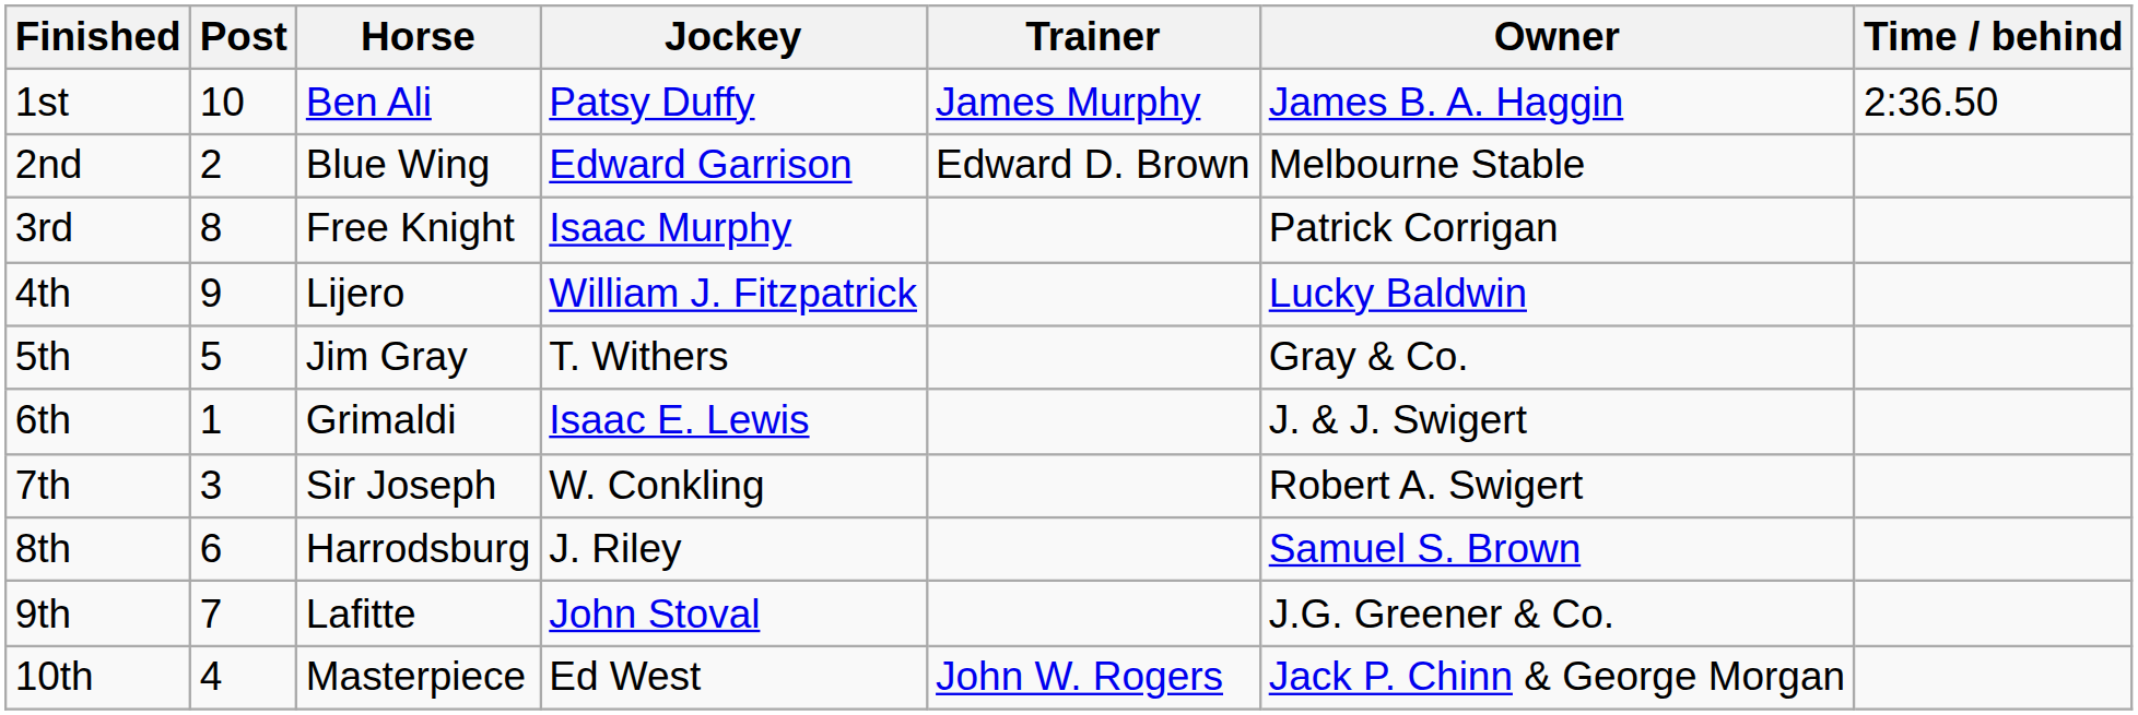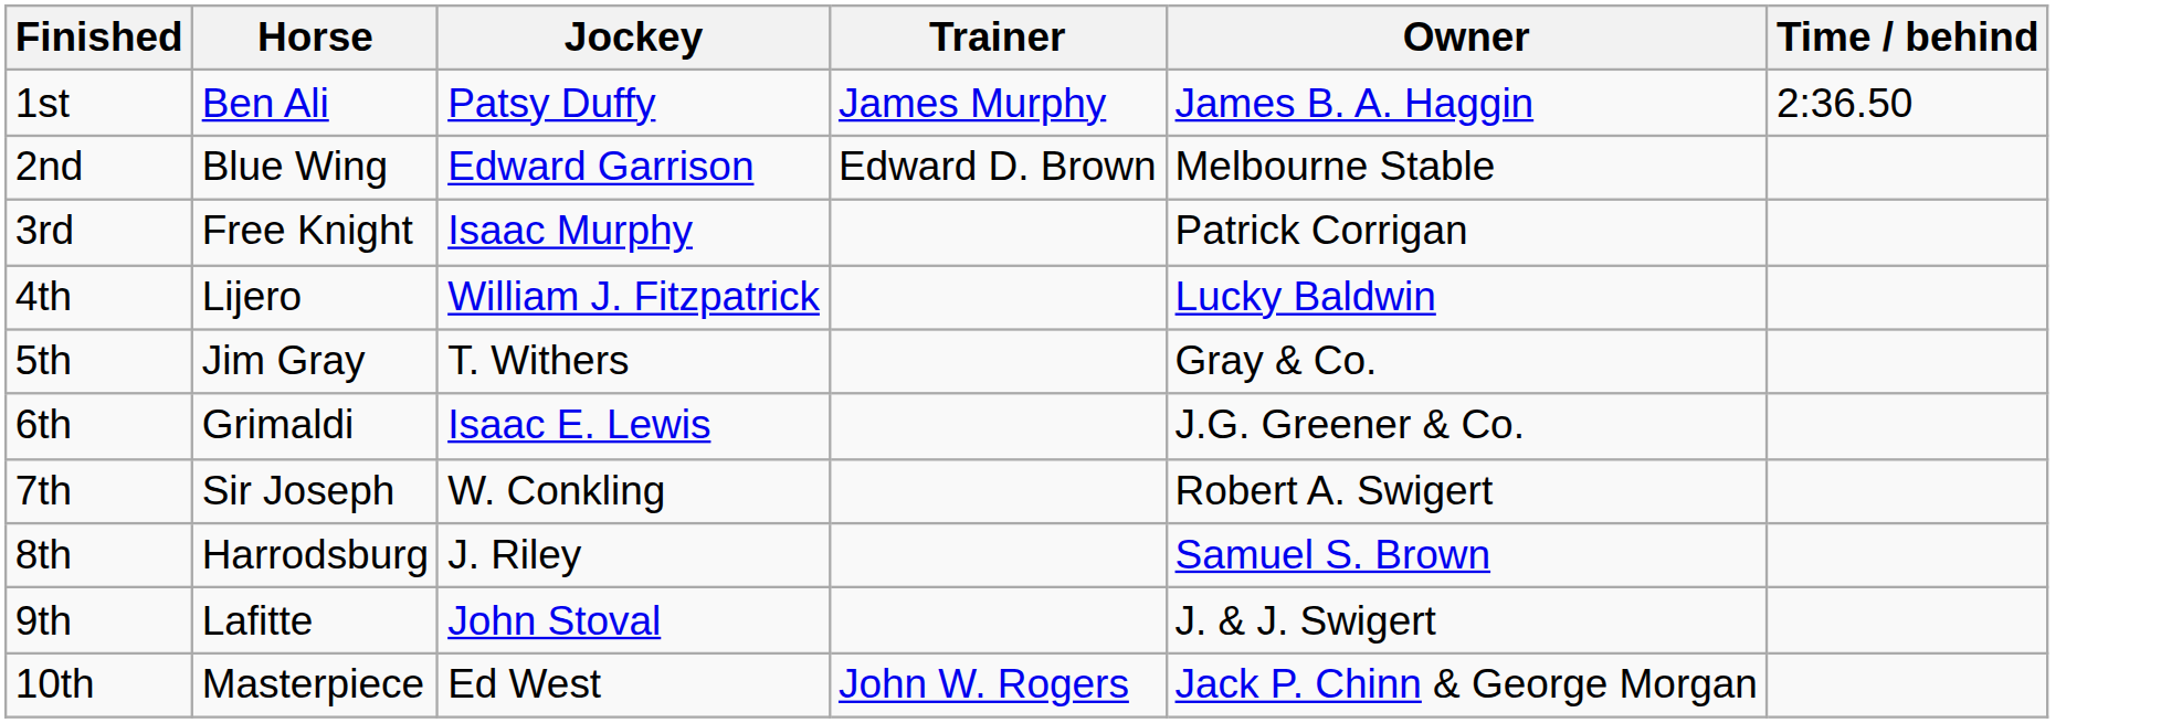- column: Post | 10 | 2 | 8 | 9 | 5 | 1 | 3 | 6 | 7 | 4
6th | Owner: J. & J. Swigert -> J.G. Greener & Co.
9th | Owner: J.G. Greener & Co. -> J. & J. Swigert
